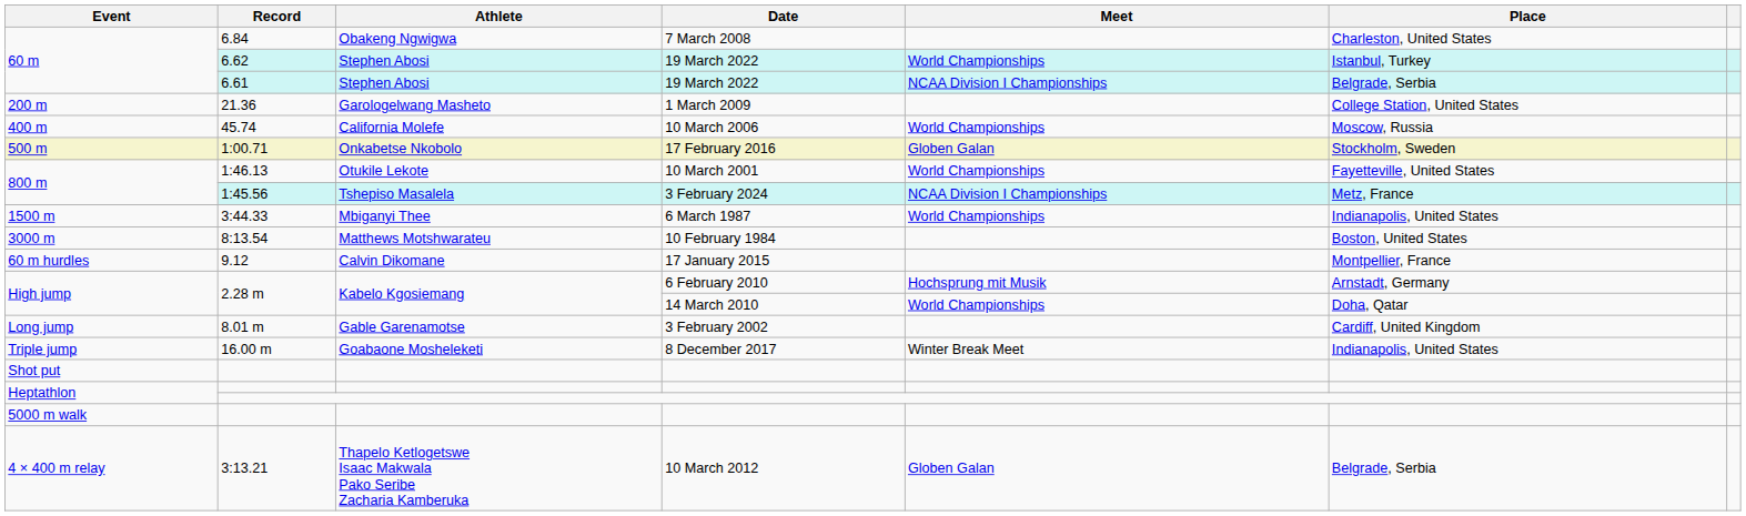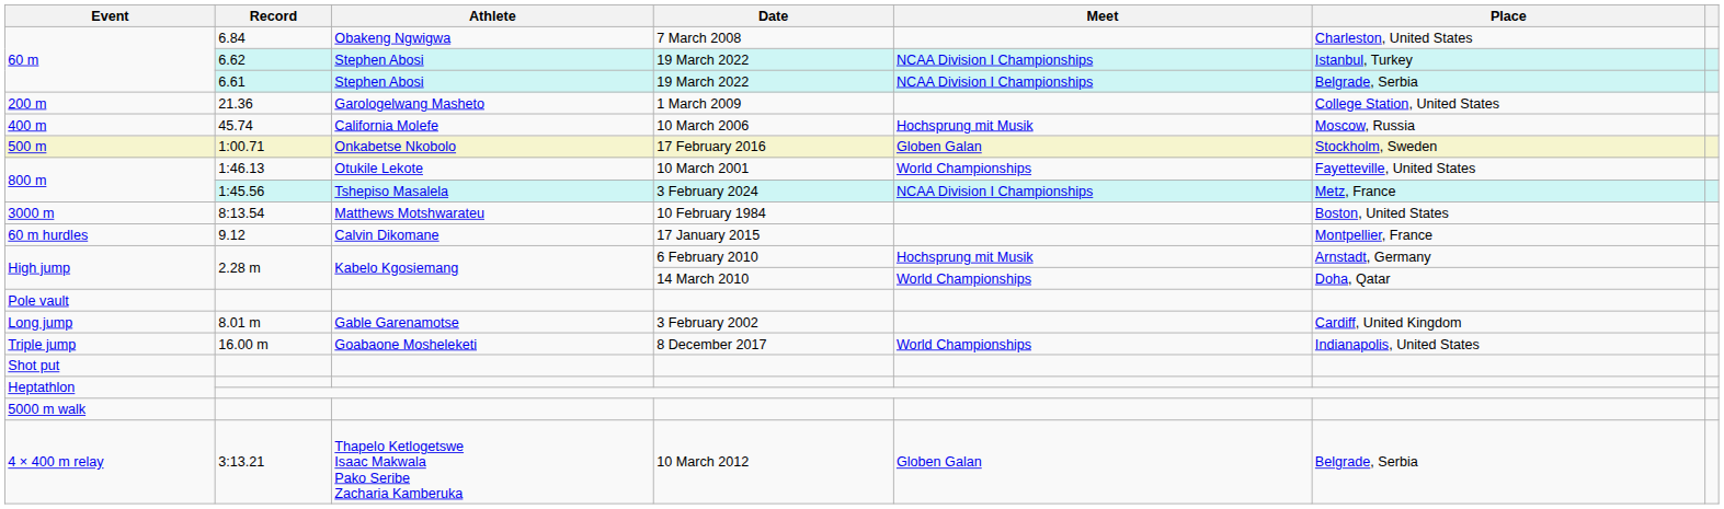60 m / 6.62 | Meet: World Championships -> NCAA Division I Championships
400 m | Meet: World Championships -> Hochsprung mit Musik
- row: 1500 m | 3:44.33 | Mbiganyi Thee | 6 March 1987 | World Championships | Indianapolis, United States
+ row: Pole vault
Triple jump | Meet: Winter Break Meet -> World Championships
